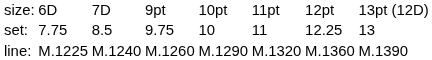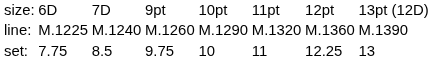rows swapped: set: <-> line:
